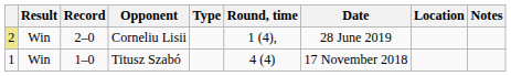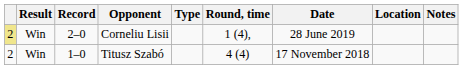Titusz Szabó | column 1: 1 -> 2
